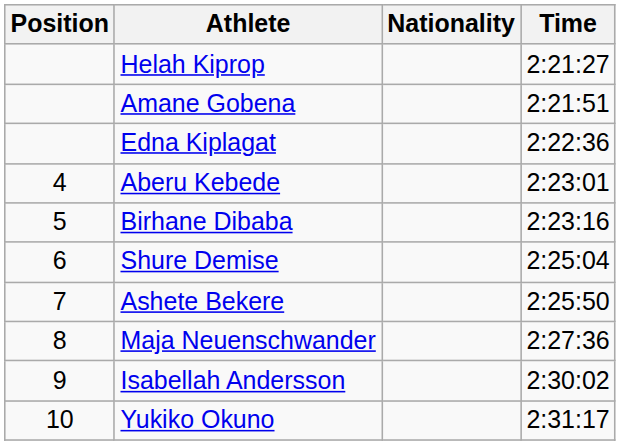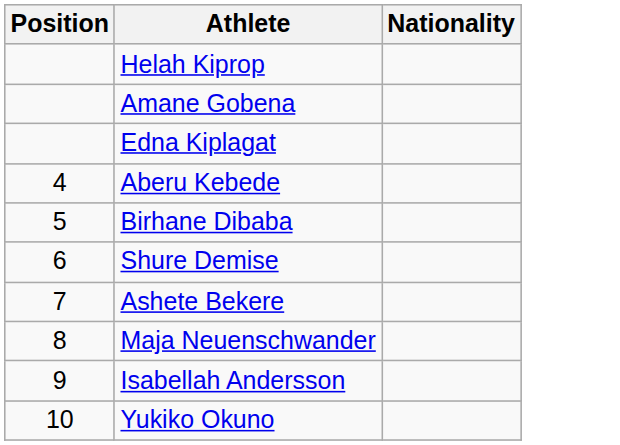- column: Time | 2:21:27 | 2:21:51 | 2:22:36 | 2:23:01 | 2:23:16 | 2:25:04 | 2:25:50 | 2:27:36 | 2:30:02 | 2:31:17
